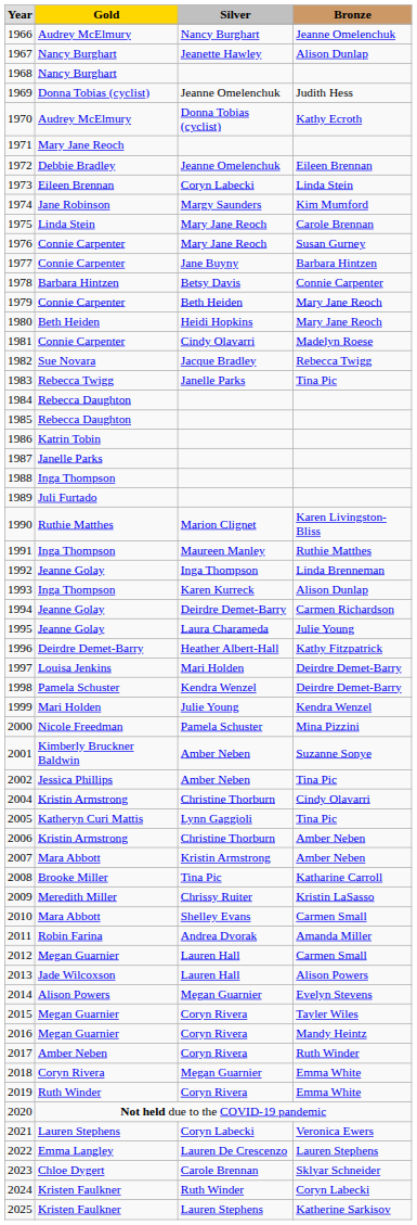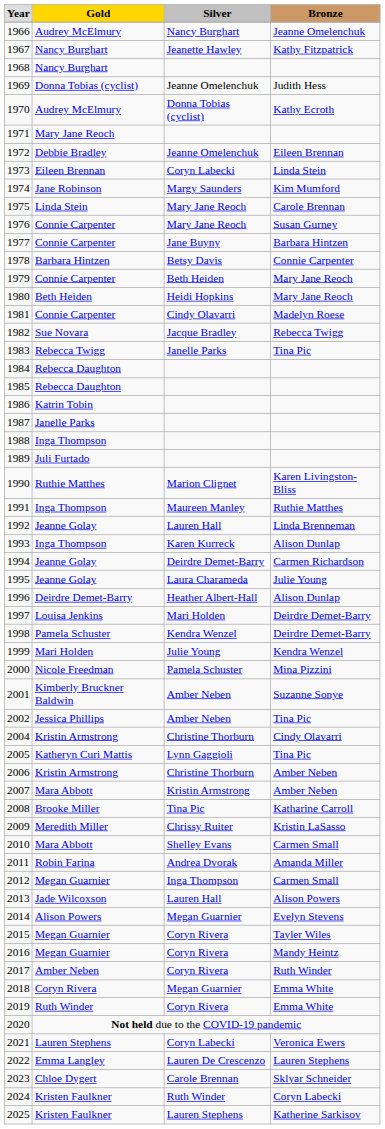1967 | Bronze: Alison Dunlap -> Kathy Fitzpatrick
1992 | Silver: Inga Thompson -> Lauren Hall
1996 | Bronze: Kathy Fitzpatrick -> Alison Dunlap
2012 | Silver: Lauren Hall -> Inga Thompson
